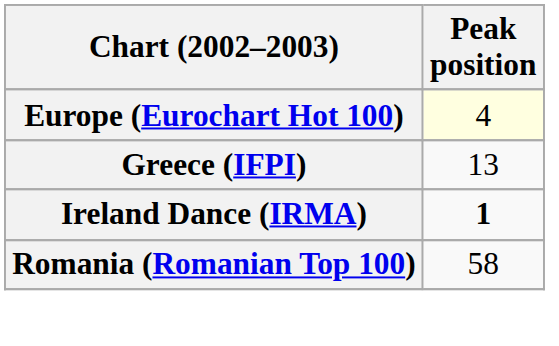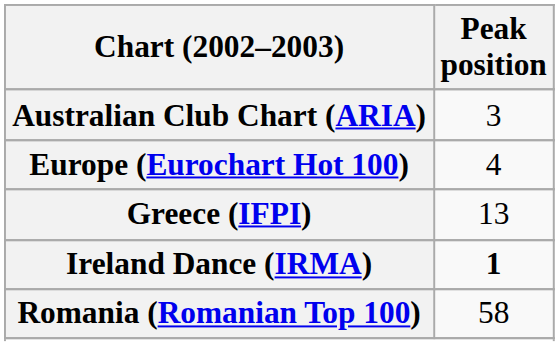+ row: Australian Club Chart (ARIA) | 3
Europe (Eurochart Hot 100) | Peak position: lightyellow background -> no background
